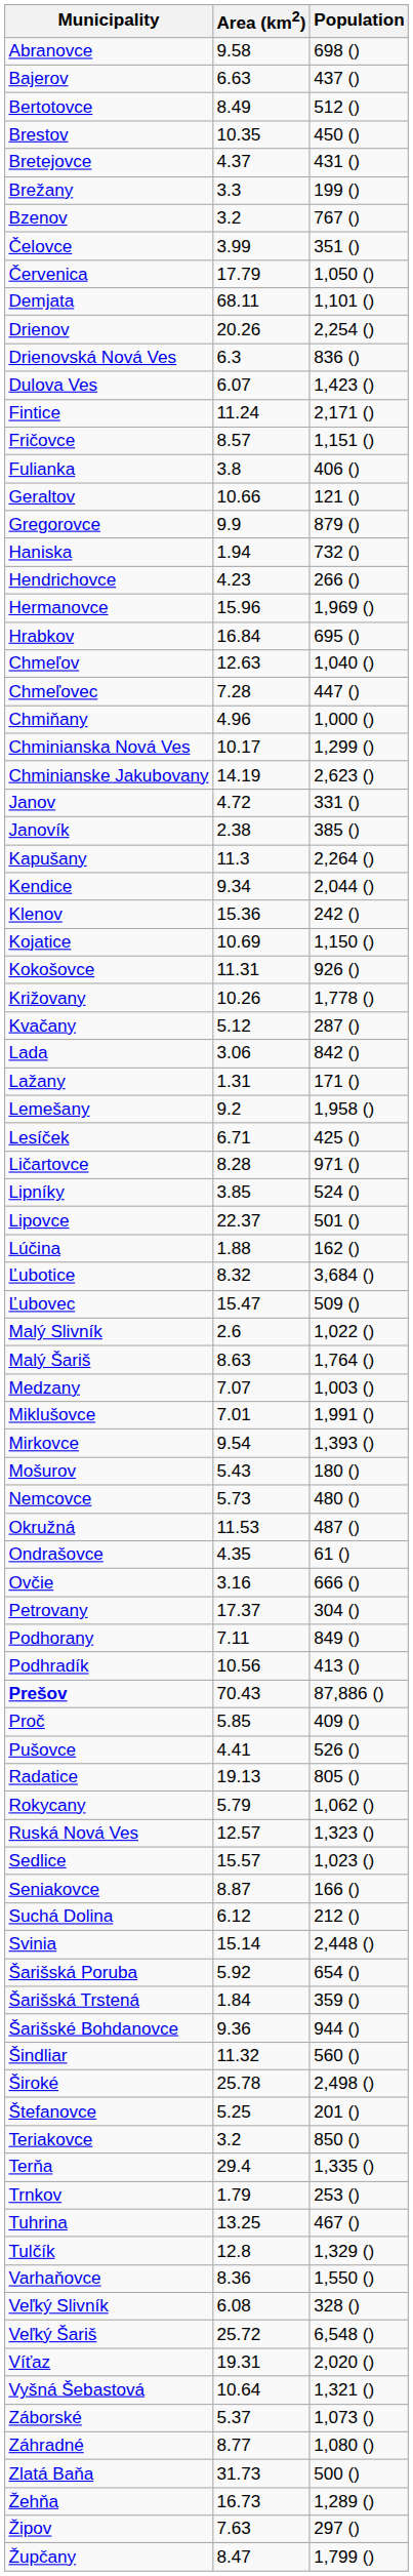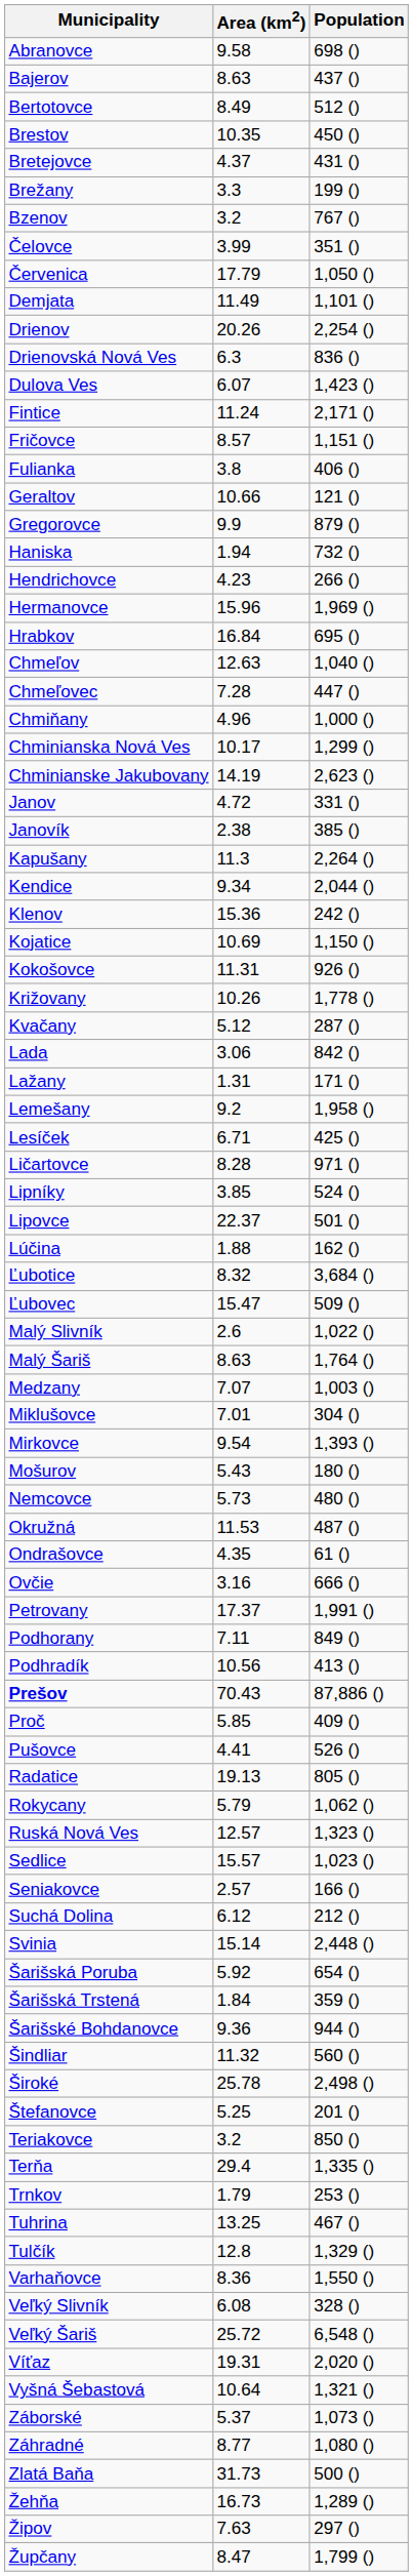Bajerov | Area (km2): 6.63 -> 8.63
Demjata | Area (km2): 68.11 -> 11.49
Miklušovce | Population: 1,991 () -> 304 ()
Petrovany | Population: 304 () -> 1,991 ()
Seniakovce | Area (km2): 8.87 -> 2.57
